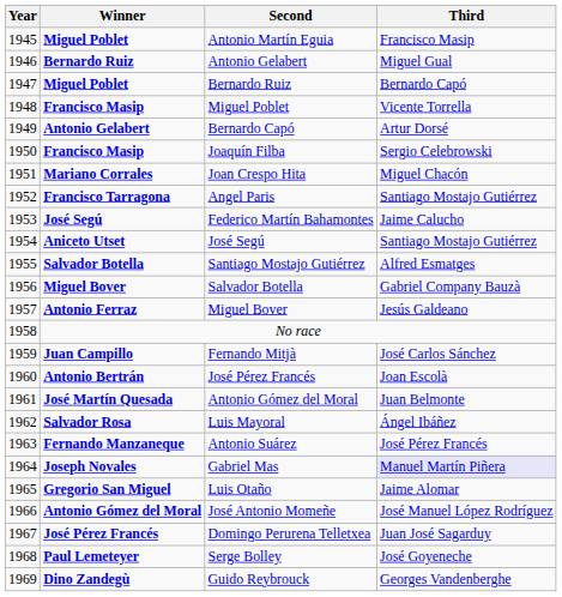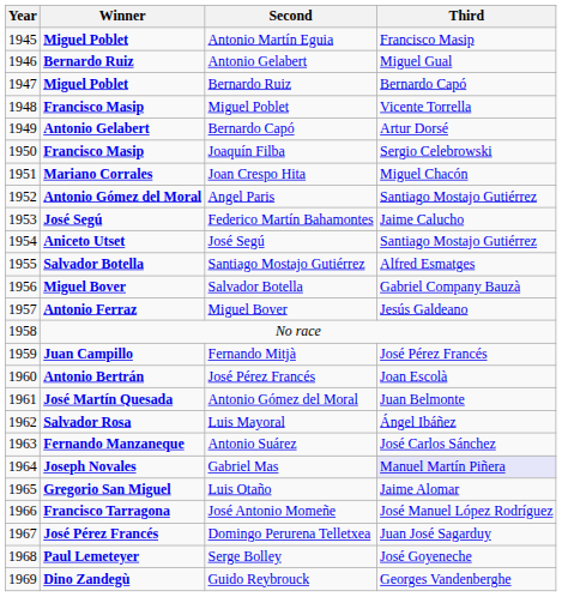Angel Paris | Winner: Francisco Tarragona -> Antonio Gómez del Moral
Fernando Mitjà | Third: José Carlos Sánchez -> José Pérez Francés
Antonio Suárez | Third: José Pérez Francés -> José Carlos Sánchez
José Antonio Momeñe | Winner: Antonio Gómez del Moral -> Francisco Tarragona
